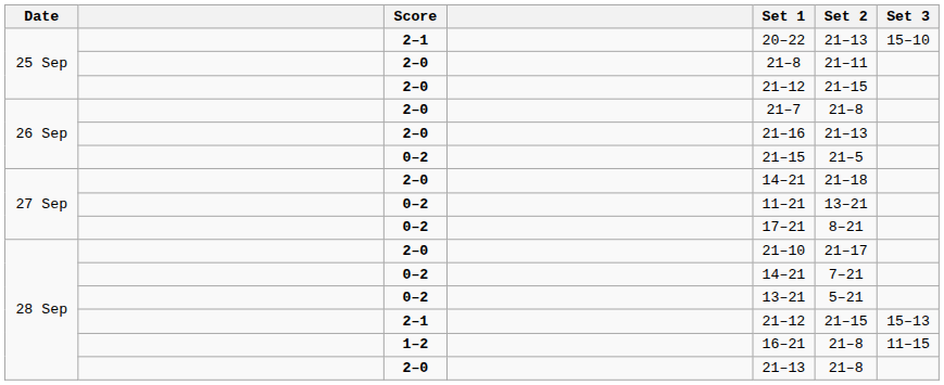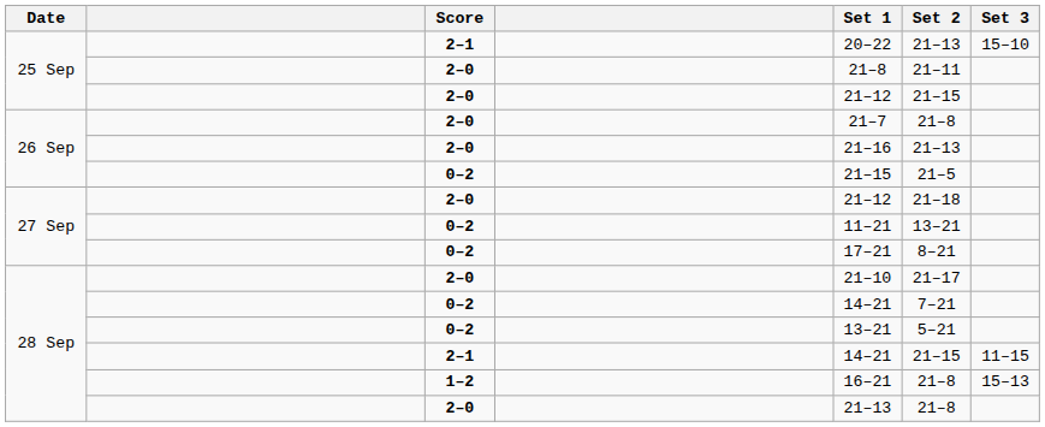27 Sep / 2–0 | Set 1: 14–21 -> 21–12
28 Sep / 2–1 | Set 1: 21–12 -> 14–21
28 Sep / 2–1 | Set 3: 15–13 -> 11–15
28 Sep / 1–2 | Set 3: 11–15 -> 15–13
